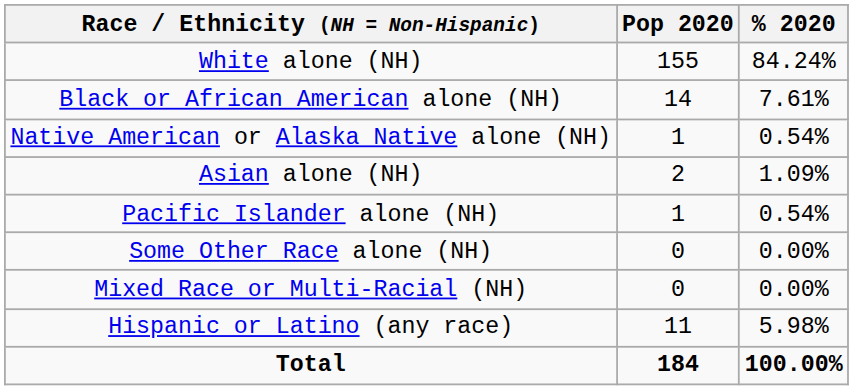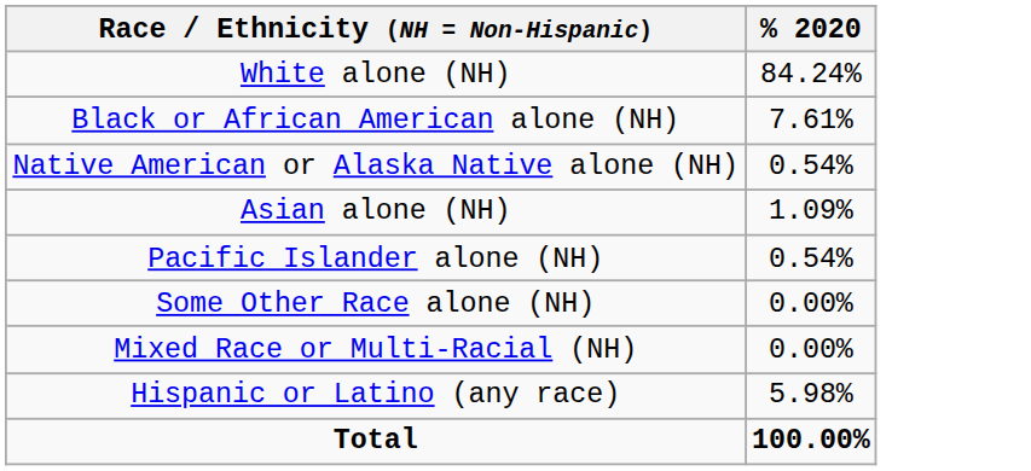- column: Pop 2020 | 155 | 14 | 1 | 2 | 1 | 0 | 0 | 11 | 184
